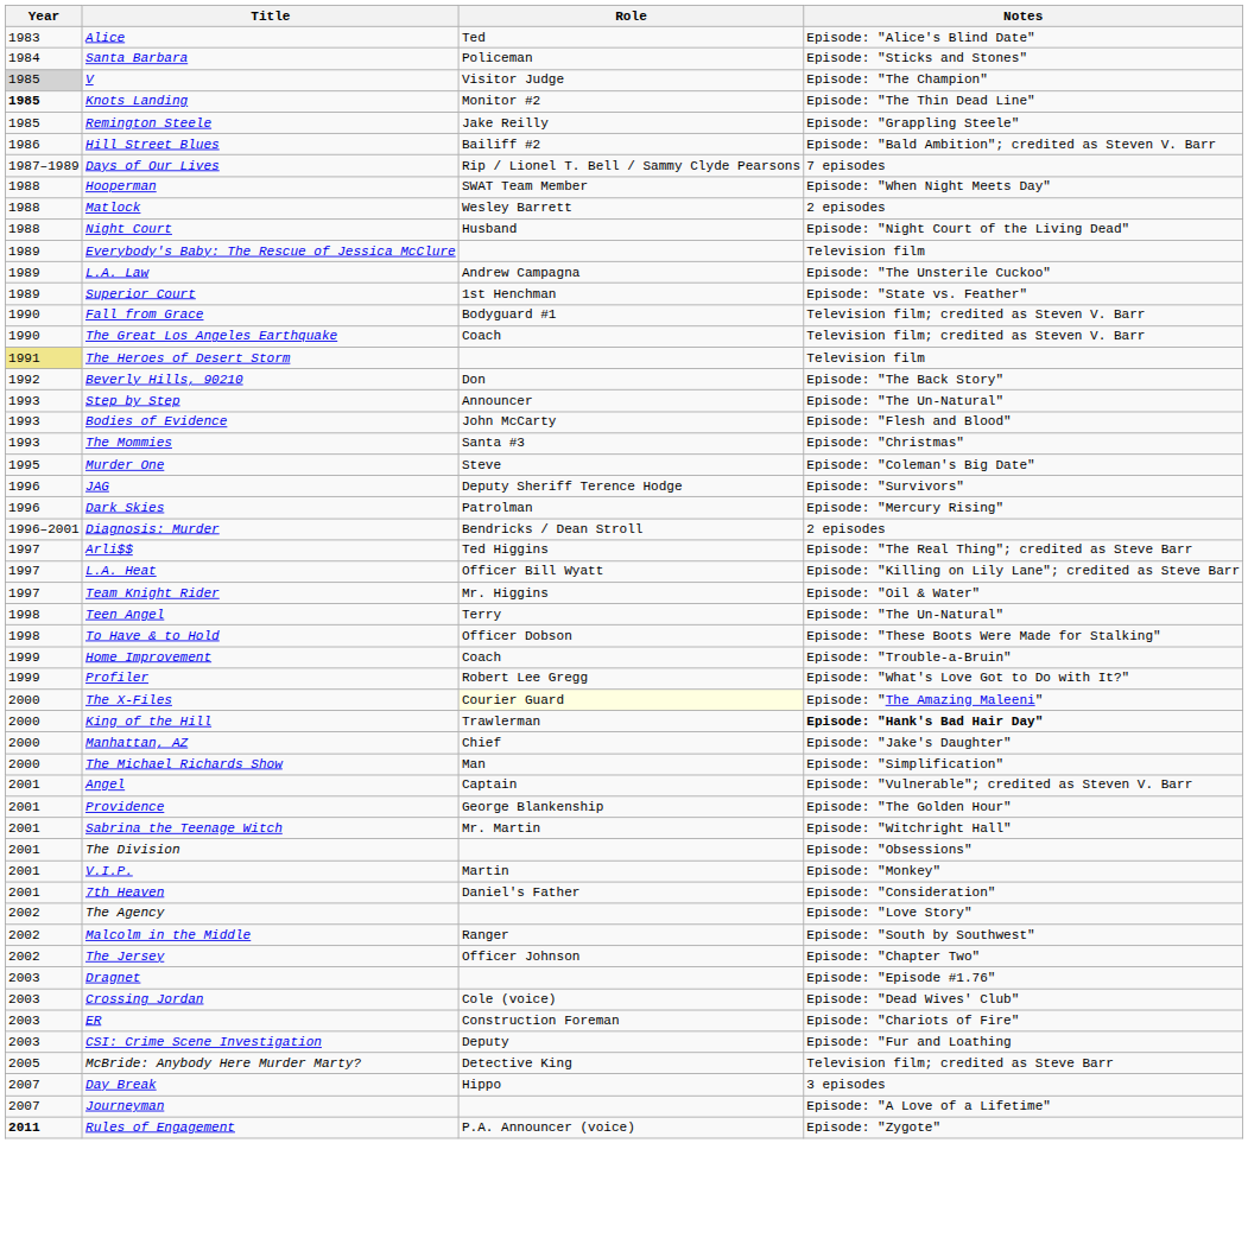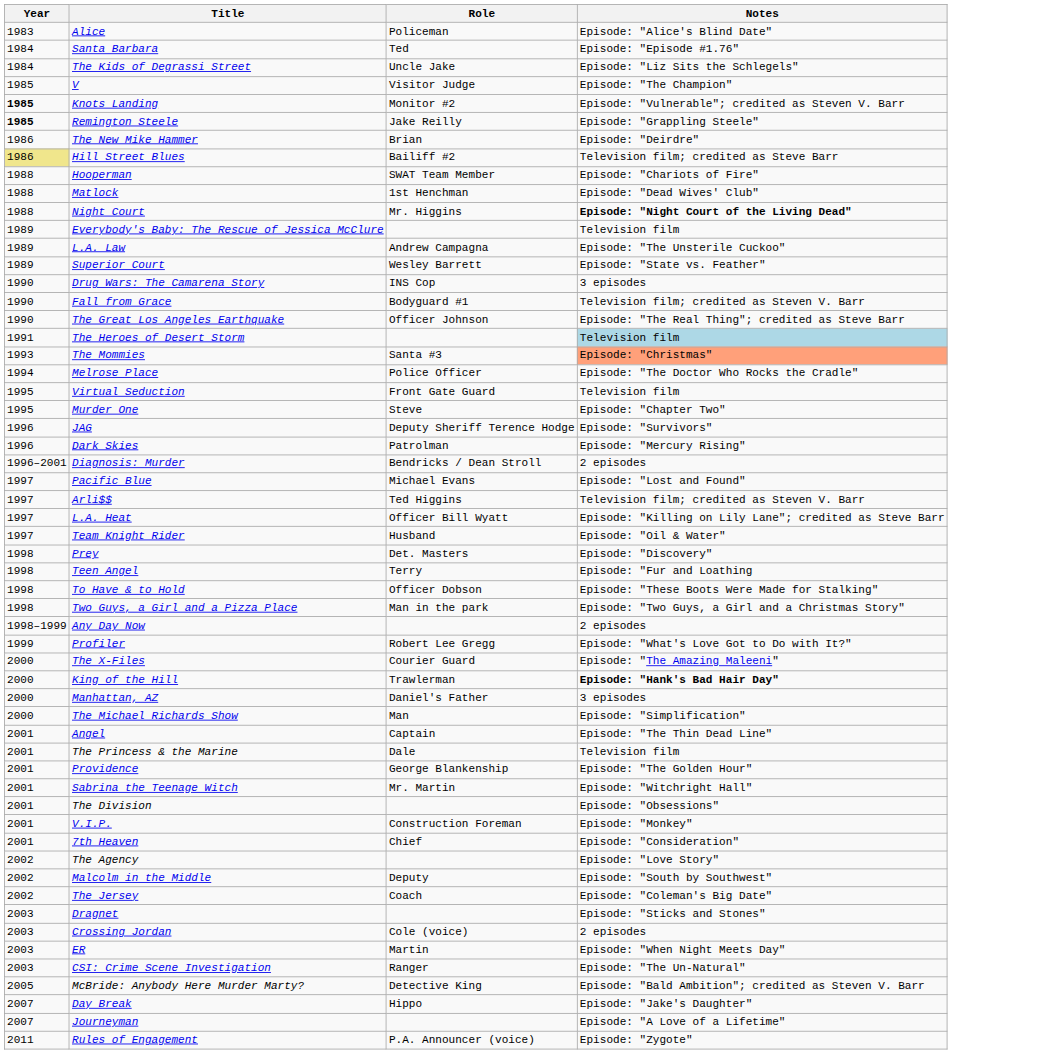Alice | Role: Ted -> Policeman
Santa Barbara | Role: Policeman -> Ted
Santa Barbara | Notes: Episode: "Sticks and Stones" -> Episode: "Episode #1.76"
+ row: 1984 | The Kids of Degrassi Street | Uncle Jake | Episode: "Liz Sits the Schlegels"
V | Year: lightgrey background -> no background
Knots Landing | Notes: Episode: "The Thin Dead Line" -> Episode: "Vulnerable"; credited as Steven V. Barr
Remington Steele | Year: normal -> bold
+ row: 1986 | The New Mike Hammer | Brian | Episode: "Deirdre"
Hill Street Blues | Year: no background -> khaki background
Hill Street Blues | Notes: Episode: "Bald Ambition"; credited as Steven V. Barr -> Television film; credited as Steve Barr
- row: 1987–1989 | Days of Our Lives | Rip / Lionel T. Bell / Sammy Clyde Pearsons | 7 episodes
Hooperman | Notes: Episode: "When Night Meets Day" -> Episode: "Chariots of Fire"
Matlock | Role: Wesley Barrett -> 1st Henchman
Matlock | Notes: 2 episodes -> Episode: "Dead Wives' Club"
Night Court | Role: Husband -> Mr. Higgins
Night Court | Notes: normal -> bold
Superior Court | Role: 1st Henchman -> Wesley Barrett
+ row: 1990 | Drug Wars: The Camarena Story | INS Cop | 3 episodes
The Great Los Angeles Earthquake | Role: Coach -> Officer Johnson
The Great Los Angeles Earthquake | Notes: Television film; credited as Steven V. Barr -> Episode: "The Real Thing"; credited as Steve Barr
The Heroes of Desert Storm | Year: khaki background -> no background
The Heroes of Desert Storm | Notes: no background -> lightblue background
- row: 1992 | Beverly Hills, 90210 | Don | Episode: "The Back Story"
- row: 1993 | Step by Step | Announcer | Episode: "The Un-Natural"
- row: 1993 | Bodies of Evidence | John McCarty | Episode: "Flesh and Blood"
The Mommies | Notes: no background -> lightsalmon background
+ row: 1994 | Melrose Place | Police Officer | Episode: "The Doctor Who Rocks the Cradle"
+ row: 1995 | Virtual Seduction | Front Gate Guard | Television film
Murder One | Notes: Episode: "Coleman's Big Date" -> Episode: "Chapter Two"
+ row: 1997 | Pacific Blue | Michael Evans | Episode: "Lost and Found"
Arli$$ | Notes: Episode: "The Real Thing"; credited as Steve Barr -> Television film; credited as Steven V. Barr
Team Knight Rider | Role: Mr. Higgins -> Husband
+ row: 1998 | Prey | Det. Masters | Episode: "Discovery"
Teen Angel | Notes: Episode: "The Un-Natural" -> Episode: "Fur and Loathing
+ row: 1998 | Two Guys, a Girl and a Pizza Place | Man in the park | Episode: "Two Guys, a Girl and a Christmas Story"
+ row: 1998–1999 | Any Day Now | 2 episodes
- row: 1999 | Home Improvement | Coach | Episode: "Trouble-a-Bruin"
The X-Files | Role: lightyellow background -> no background
Manhattan, AZ | Role: Chief -> Daniel's Father
Manhattan, AZ | Notes: Episode: "Jake's Daughter" -> 3 episodes
Angel | Notes: Episode: "Vulnerable"; credited as Steven V. Barr -> Episode: "The Thin Dead Line"
+ row: 2001 | The Princess & the Marine | Dale | Television film
V.I.P. | Role: Martin -> Construction Foreman
7th Heaven | Role: Daniel's Father -> Chief
Malcolm in the Middle | Role: Ranger -> Deputy
The Jersey | Role: Officer Johnson -> Coach
The Jersey | Notes: Episode: "Chapter Two" -> Episode: "Coleman's Big Date"
Dragnet | Notes: Episode: "Episode #1.76" -> Episode: "Sticks and Stones"
Crossing Jordan | Notes: Episode: "Dead Wives' Club" -> 2 episodes
ER | Role: Construction Foreman -> Martin
ER | Notes: Episode: "Chariots of Fire" -> Episode: "When Night Meets Day"
CSI: Crime Scene Investigation | Role: Deputy -> Ranger
CSI: Crime Scene Investigation | Notes: Episode: "Fur and Loathing -> Episode: "The Un-Natural"
McBride: Anybody Here Murder Marty? | Notes: Television film; credited as Steve Barr -> Episode: "Bald Ambition"; credited as Steven V. Barr
Day Break | Notes: 3 episodes -> Episode: "Jake's Daughter"
Rules of Engagement | Year: bold -> normal
